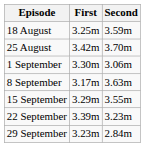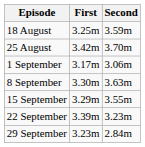1 September | First: 3.30m -> 3.17m
8 September | First: 3.17m -> 3.30m
